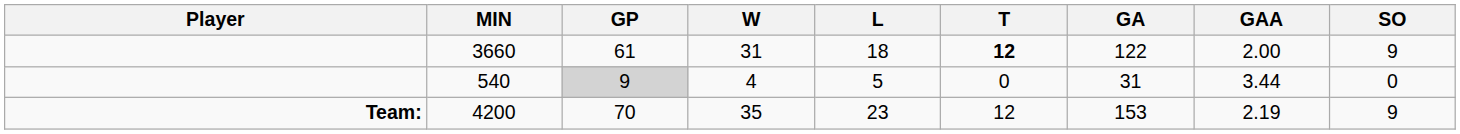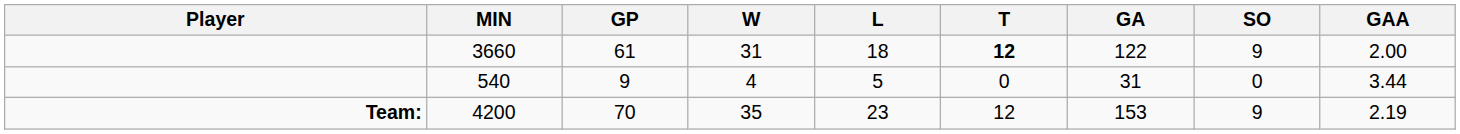columns swapped: GAA <-> SO
540 | GP: lightgrey background -> no background
